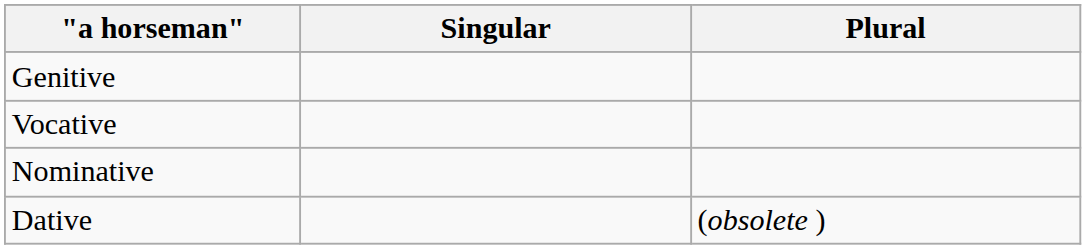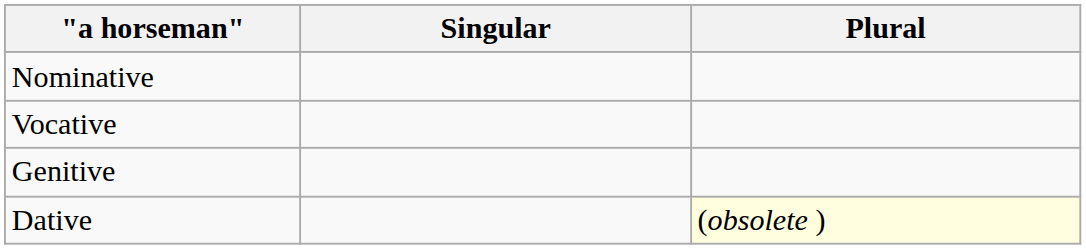rows swapped: Nominative <-> Genitive
Dative | Plural: no background -> lightyellow background
